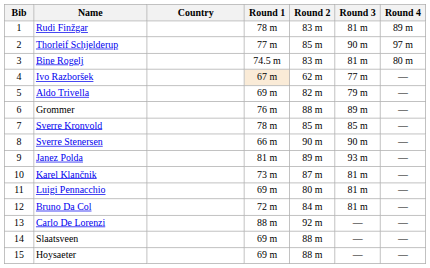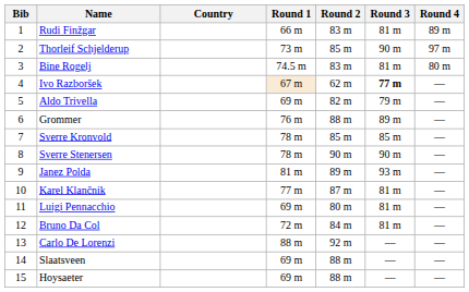Rudi Finžgar | Round 1: 78 m -> 66 m
Thorleif Schjelderup | Round 1: 77 m -> 73 m
Ivo Razboršek | Round 3: normal -> bold
Sverre Stenersen | Round 1: 66 m -> 78 m
Karel Klančnik | Round 1: 73 m -> 77 m
